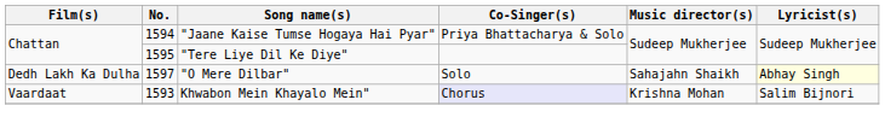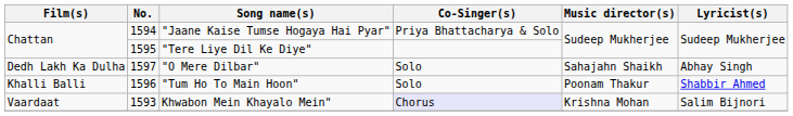"O Mere Dilbar" | Lyricist(s): lightyellow background -> no background
+ row: Khalli Balli | 1596 | "Tum Ho To Main Hoon" | Solo | Poonam Thakur | Shabbir Ahmed
